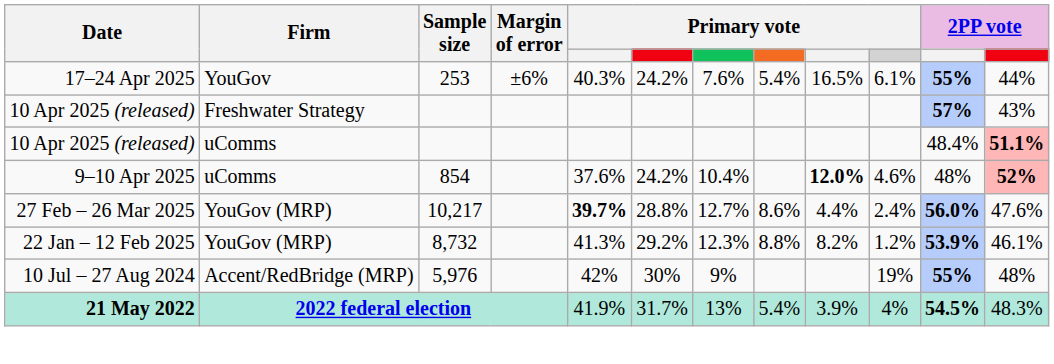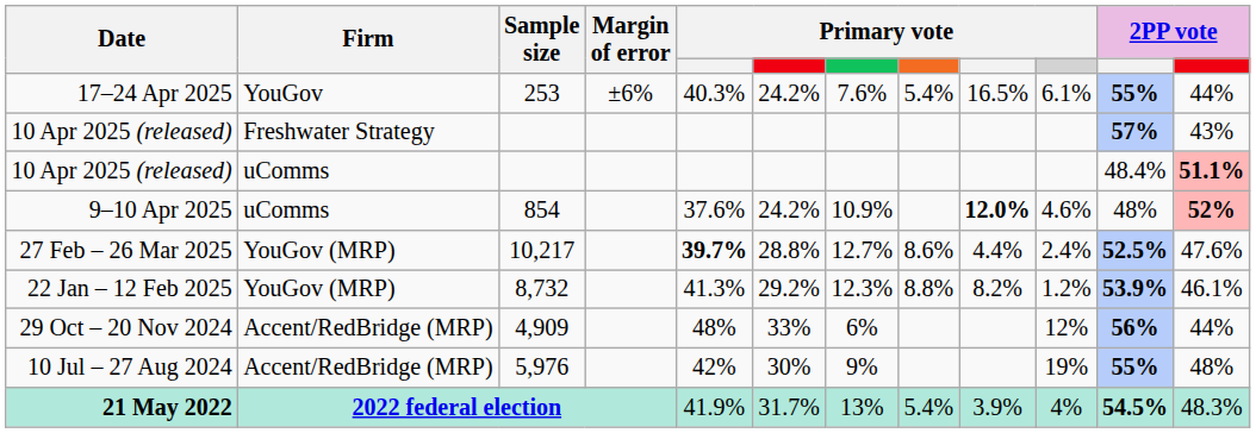9–10 Apr 2025 | column 7: 10.4% -> 10.9%
27 Feb – 26 Mar 2025 | column 11: 56.0% -> 52.5%
+ row: 29 Oct – 20 Nov 2024 | Accent/RedBridge (MRP) | 4,909 | 48% | 33% | 6% | 12% | 56% | 44%
